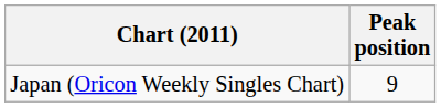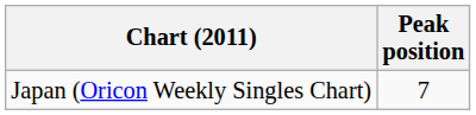Japan (Oricon Weekly Singles Chart) | Peak position: 9 -> 7
